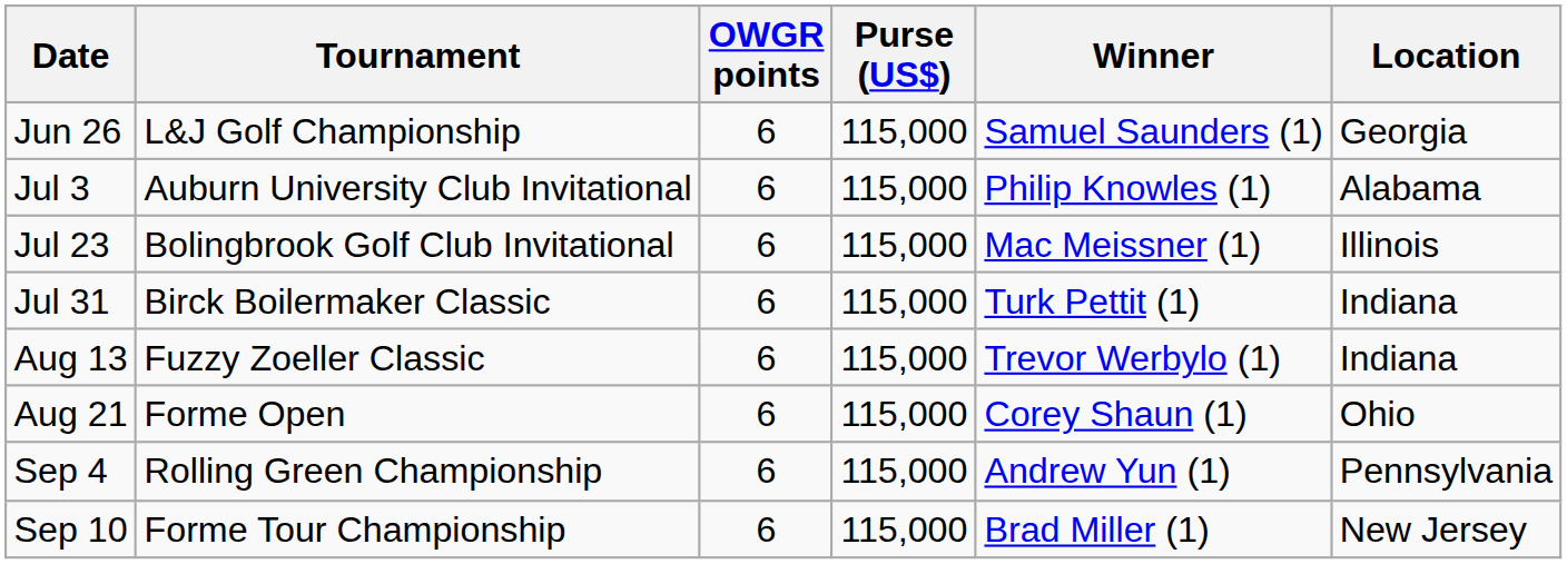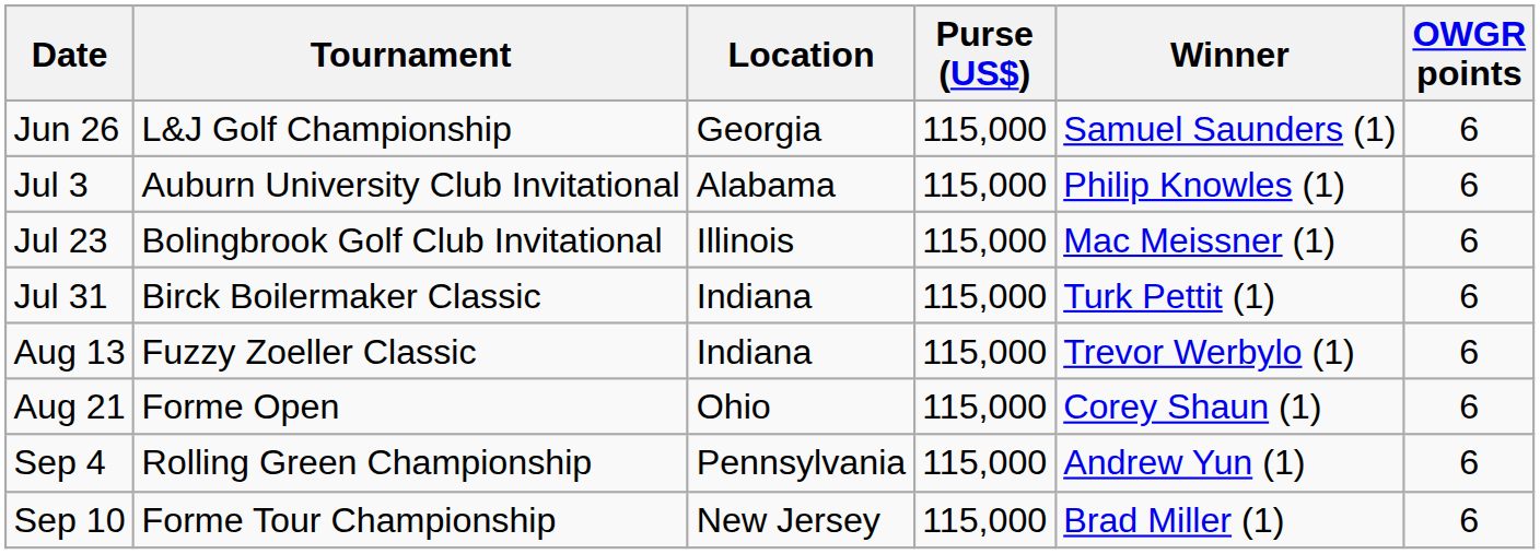columns swapped: Location <-> OWGR points
